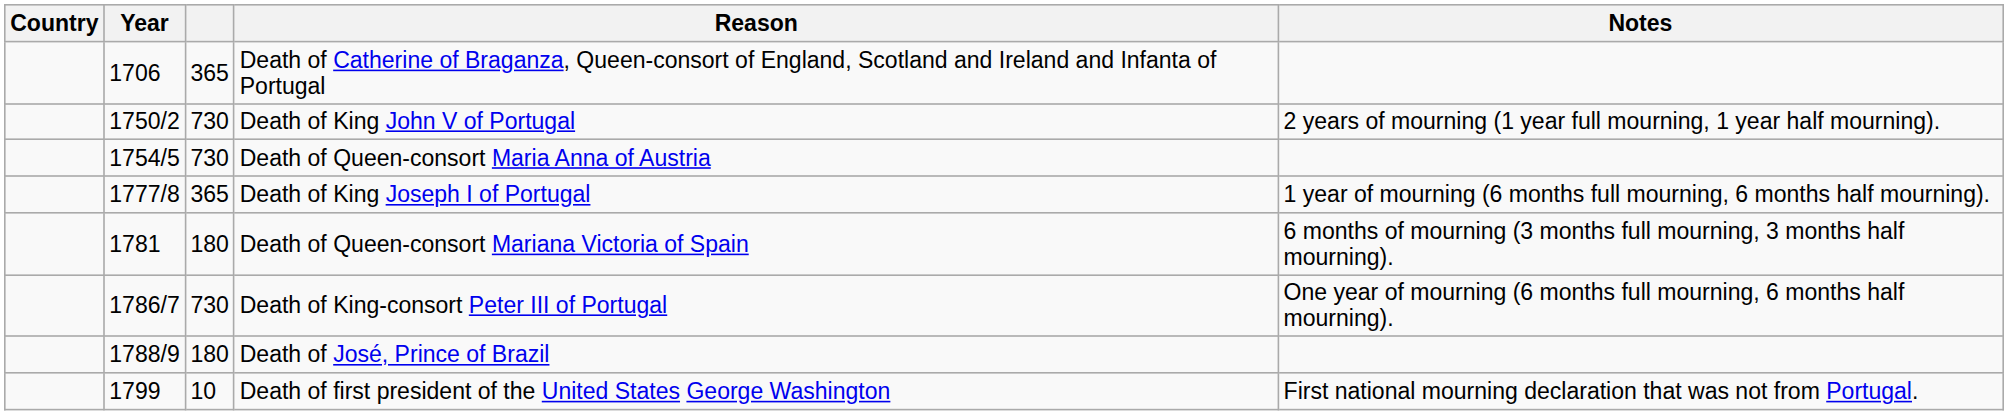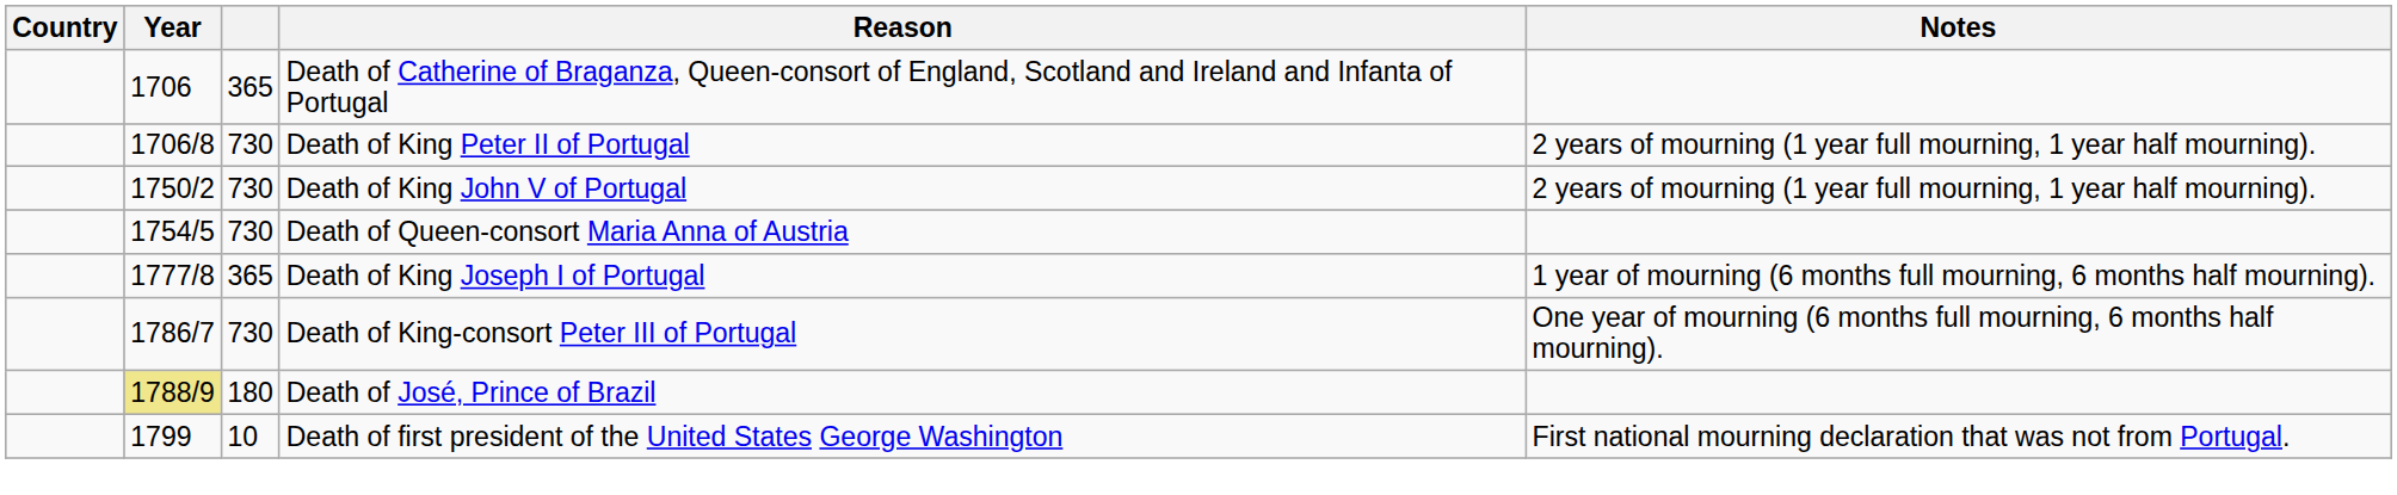+ row: 1706/8 | 730 | Death of King Peter II of Portugal | 2 years of mourning (1 year full mourning, 1 year half mourning).
- row: 1781 | 180 | Death of Queen-consort Mariana Victoria of Spain | 6 months of mourning (3 months full mourning, 3 months half mourning).
Death of José, Prince of Brazil | Year: no background -> khaki background
